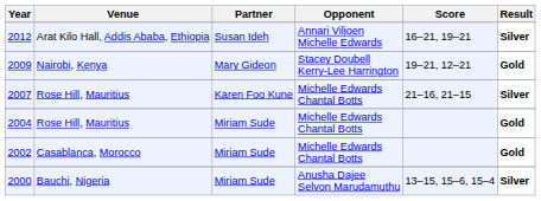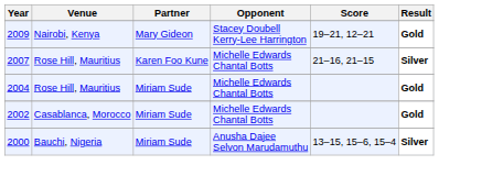- row: 2012 | Arat Kilo Hall, Addis Ababa, Ethiopia | Susan Ideh | Annari Viljoen Michelle Edwards | 16–21, 19–21 | Silver
